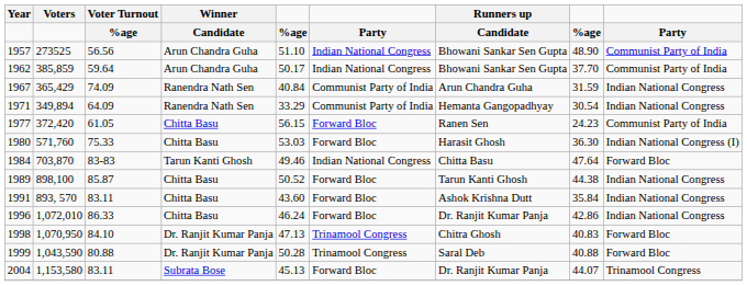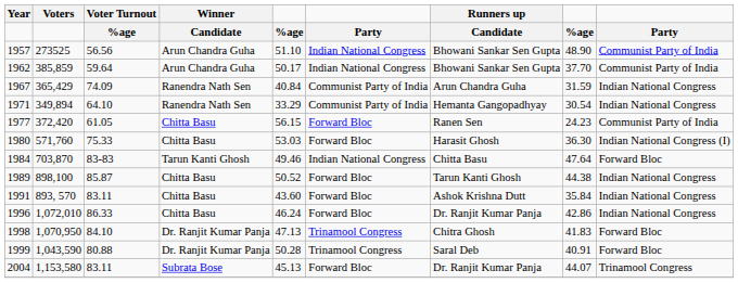1971 | Voter Turnout: 64.09 -> 64.10
1998 | column 8: 40.83 -> 41.83
1999 | column 8: 40.88 -> 40.91
